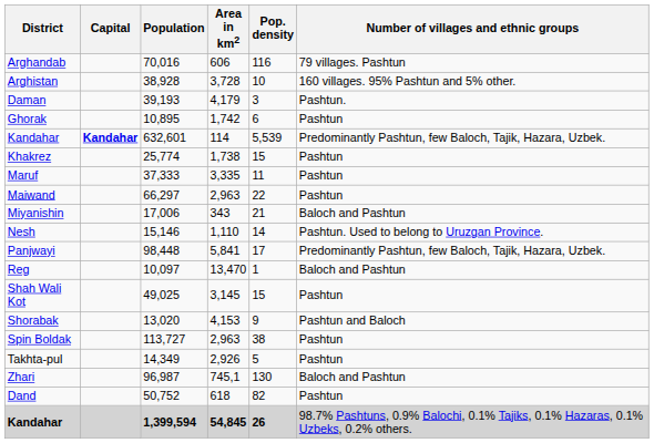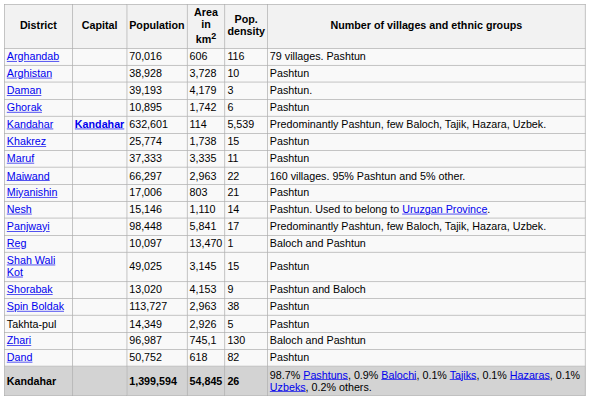Arghistan | Number of villages and ethnic groups: 160 villages. 95% Pashtun and 5% other. -> Pashtun
Maiwand | Number of villages and ethnic groups: Pashtun -> 160 villages. 95% Pashtun and 5% other.
Miyanishin | Area in km2: 343 -> 803
Miyanishin | Number of villages and ethnic groups: Baloch and Pashtun -> Pashtun
